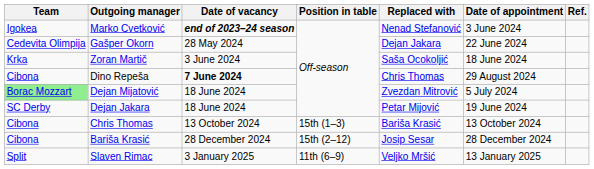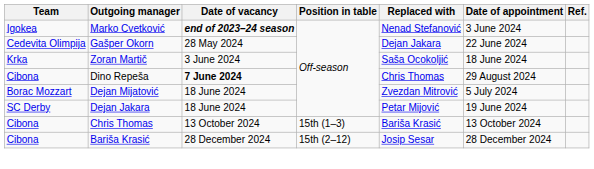Dejan Mijatović | Team: lightgreen background -> no background
- row: Split | Slaven Rimac | 3 January 2025 | 11th (6–9) | Veljko Mršić | 13 January 2025
